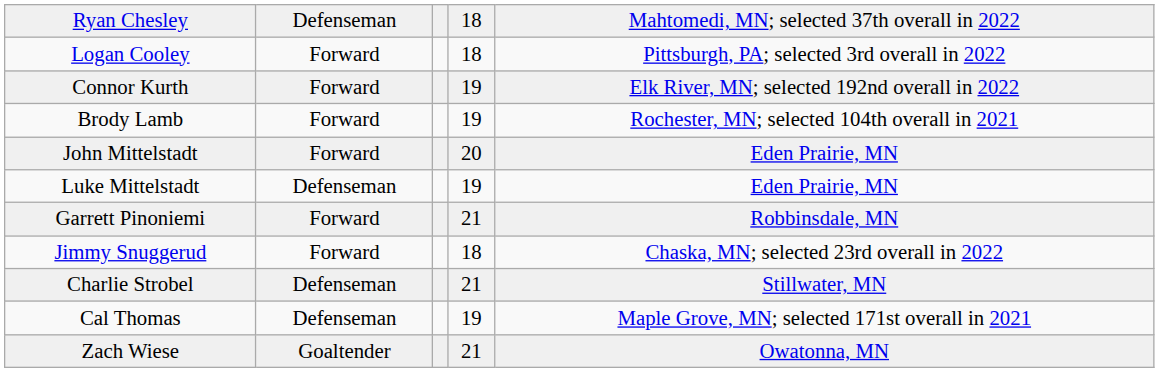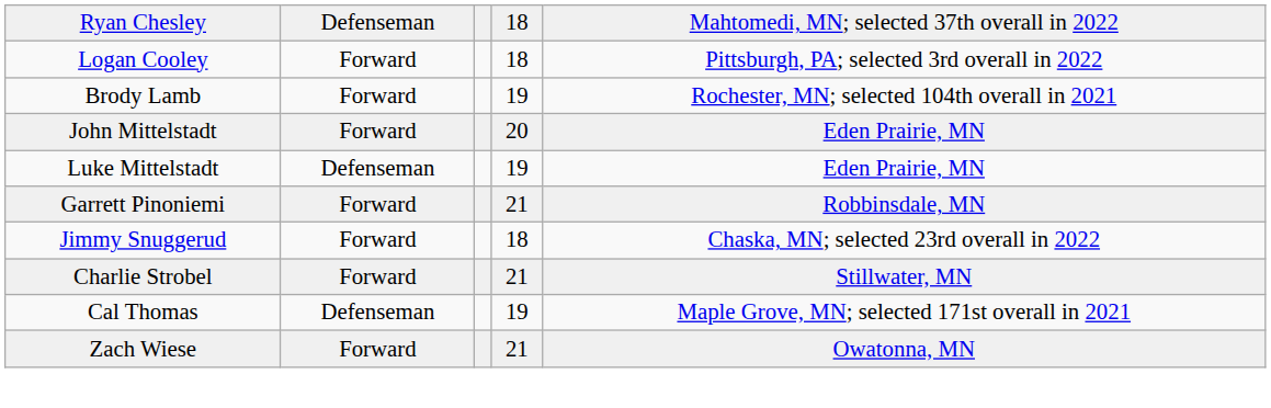- row: Connor Kurth | Forward | 19 | Elk River, MN; selected 192nd overall in 2022
Charlie Strobel | column 2: Defenseman -> Forward
Zach Wiese | column 2: Goaltender -> Forward
